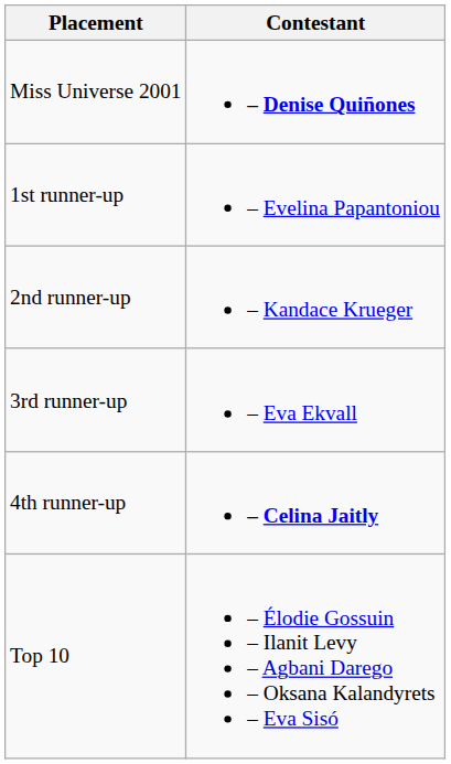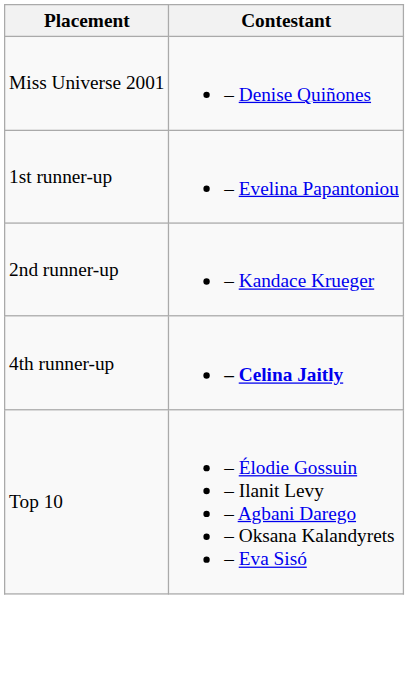Miss Universe 2001 | Contestant: bold -> normal
- row: 3rd runner-up | – Eva Ekvall
